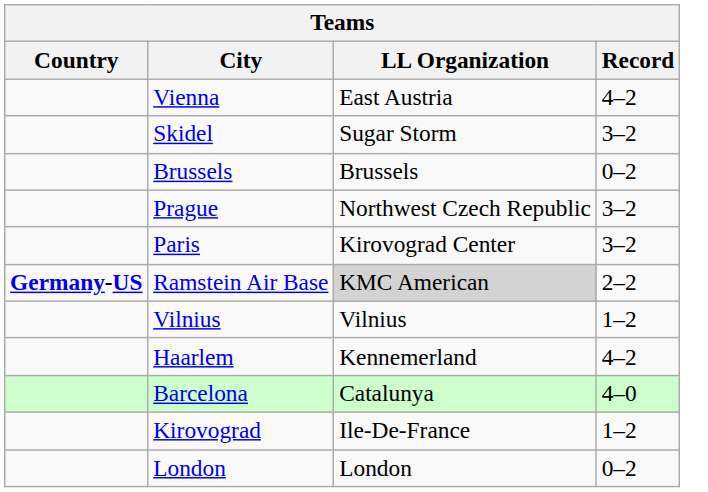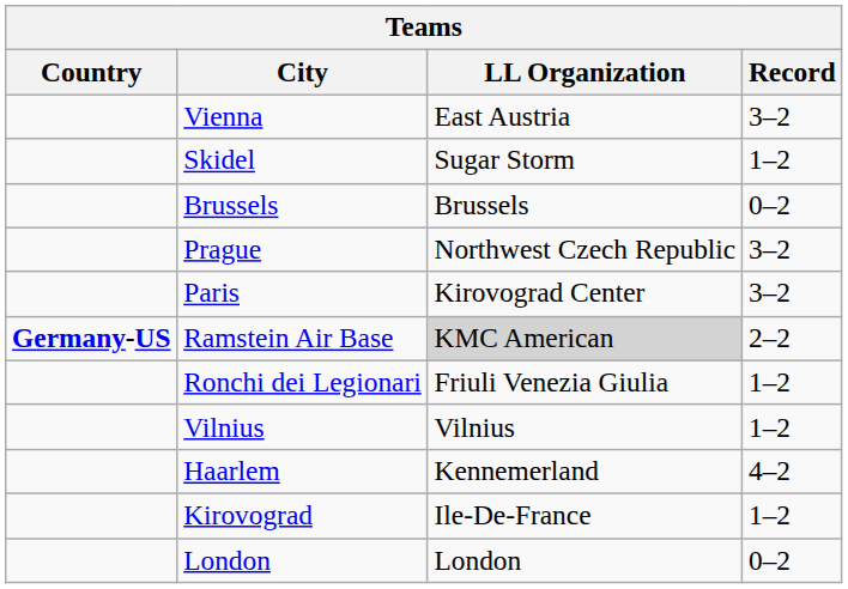Vienna | Record: 4–2 -> 3–2
Skidel | Record: 3–2 -> 1–2
+ row: Ronchi dei Legionari | Friuli Venezia Giulia | 1–2
- row: Barcelona | Catalunya | 4–0
